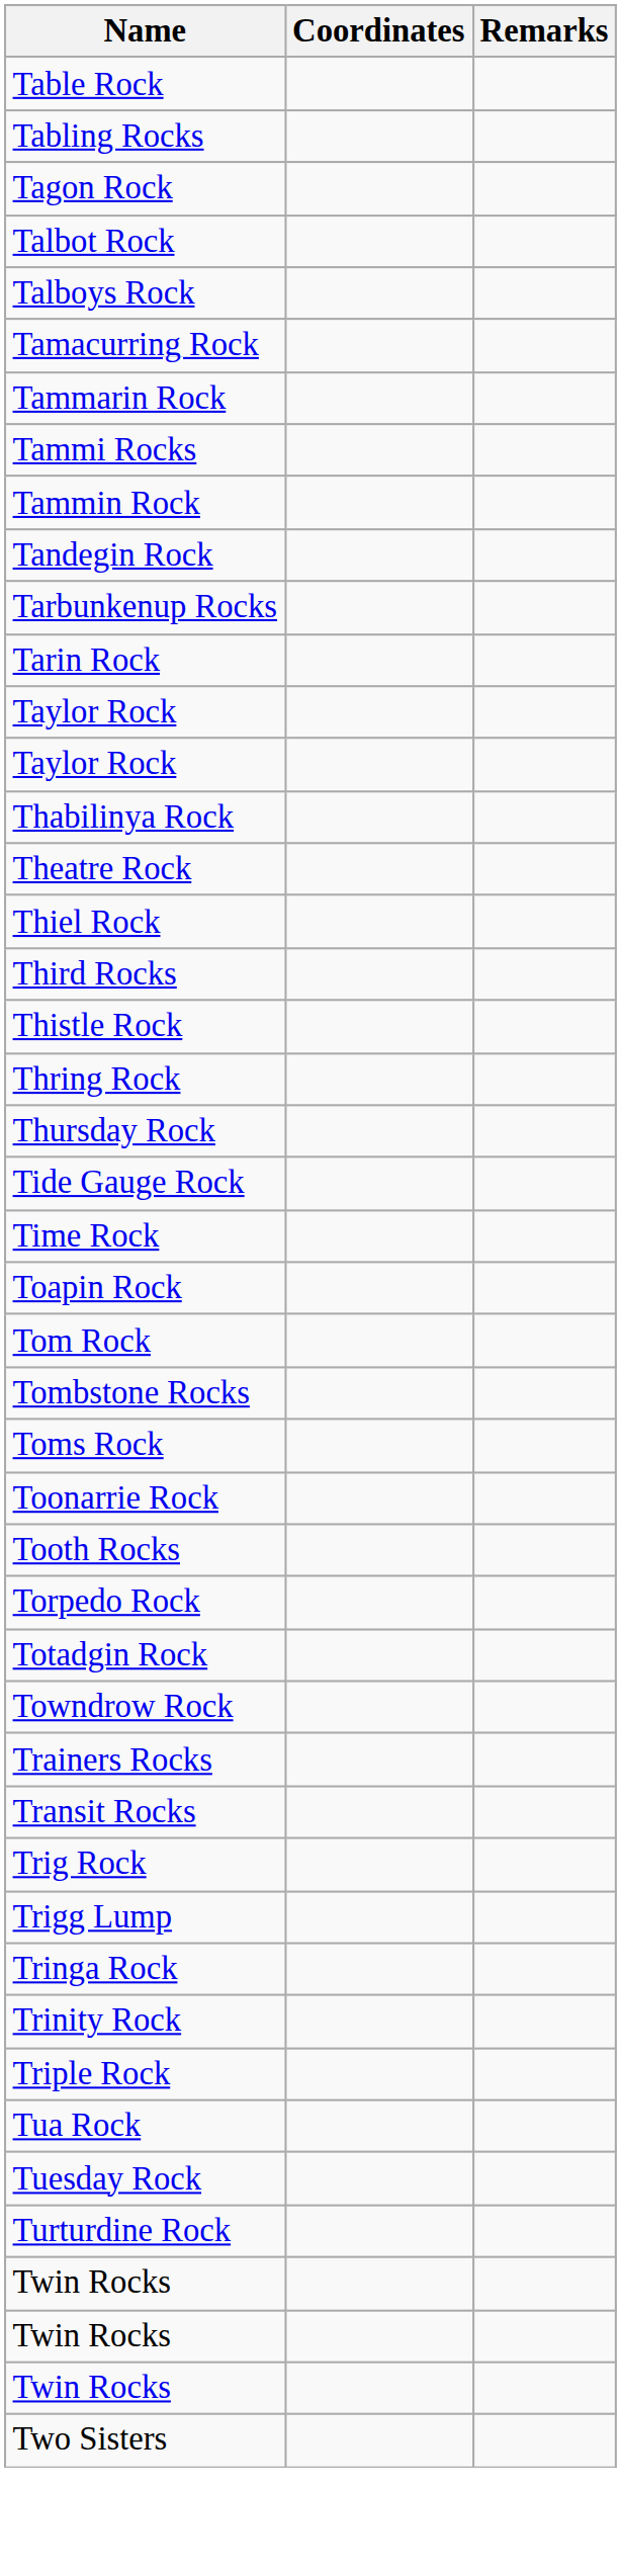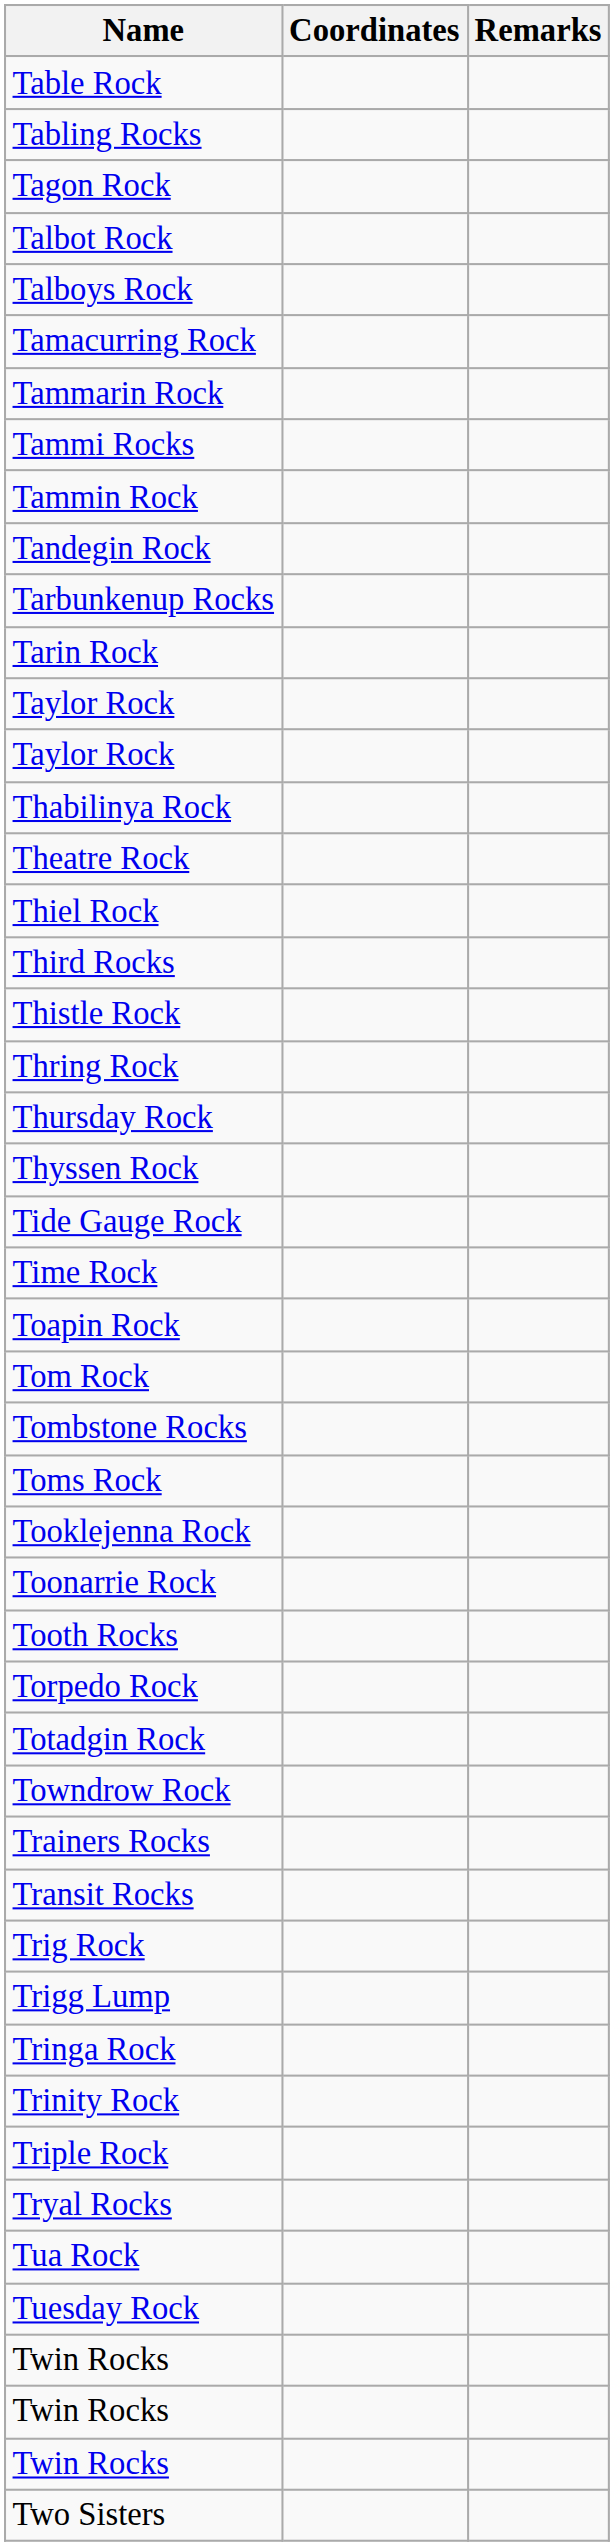+ row: Thyssen Rock
+ row: Tooklejenna Rock
+ row: Tryal Rocks
- row: Turturdine Rock
